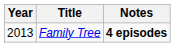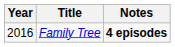Family Tree | Year: 2013 -> 2016
